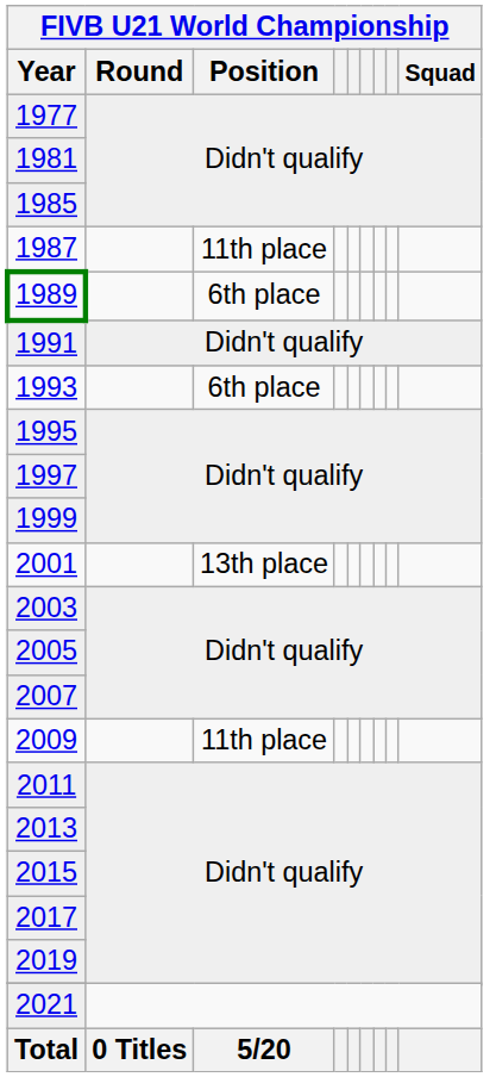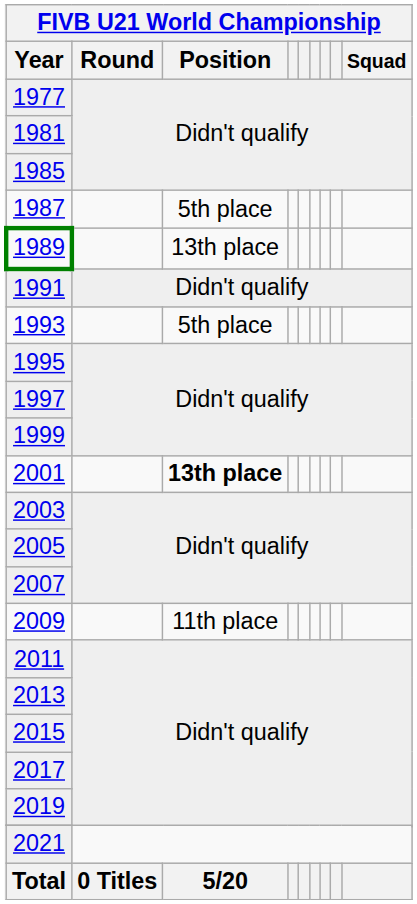1987 | FIVB U21 World Championship / Position: 11th place -> 5th place
1989 | FIVB U21 World Championship / Position: 6th place -> 13th place
1993 | FIVB U21 World Championship / Position: 6th place -> 5th place
2001 | FIVB U21 World Championship / Position: normal -> bold
